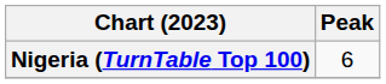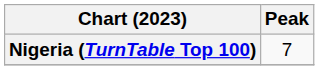Nigeria (TurnTable Top 100) | Peak: 6 -> 7
